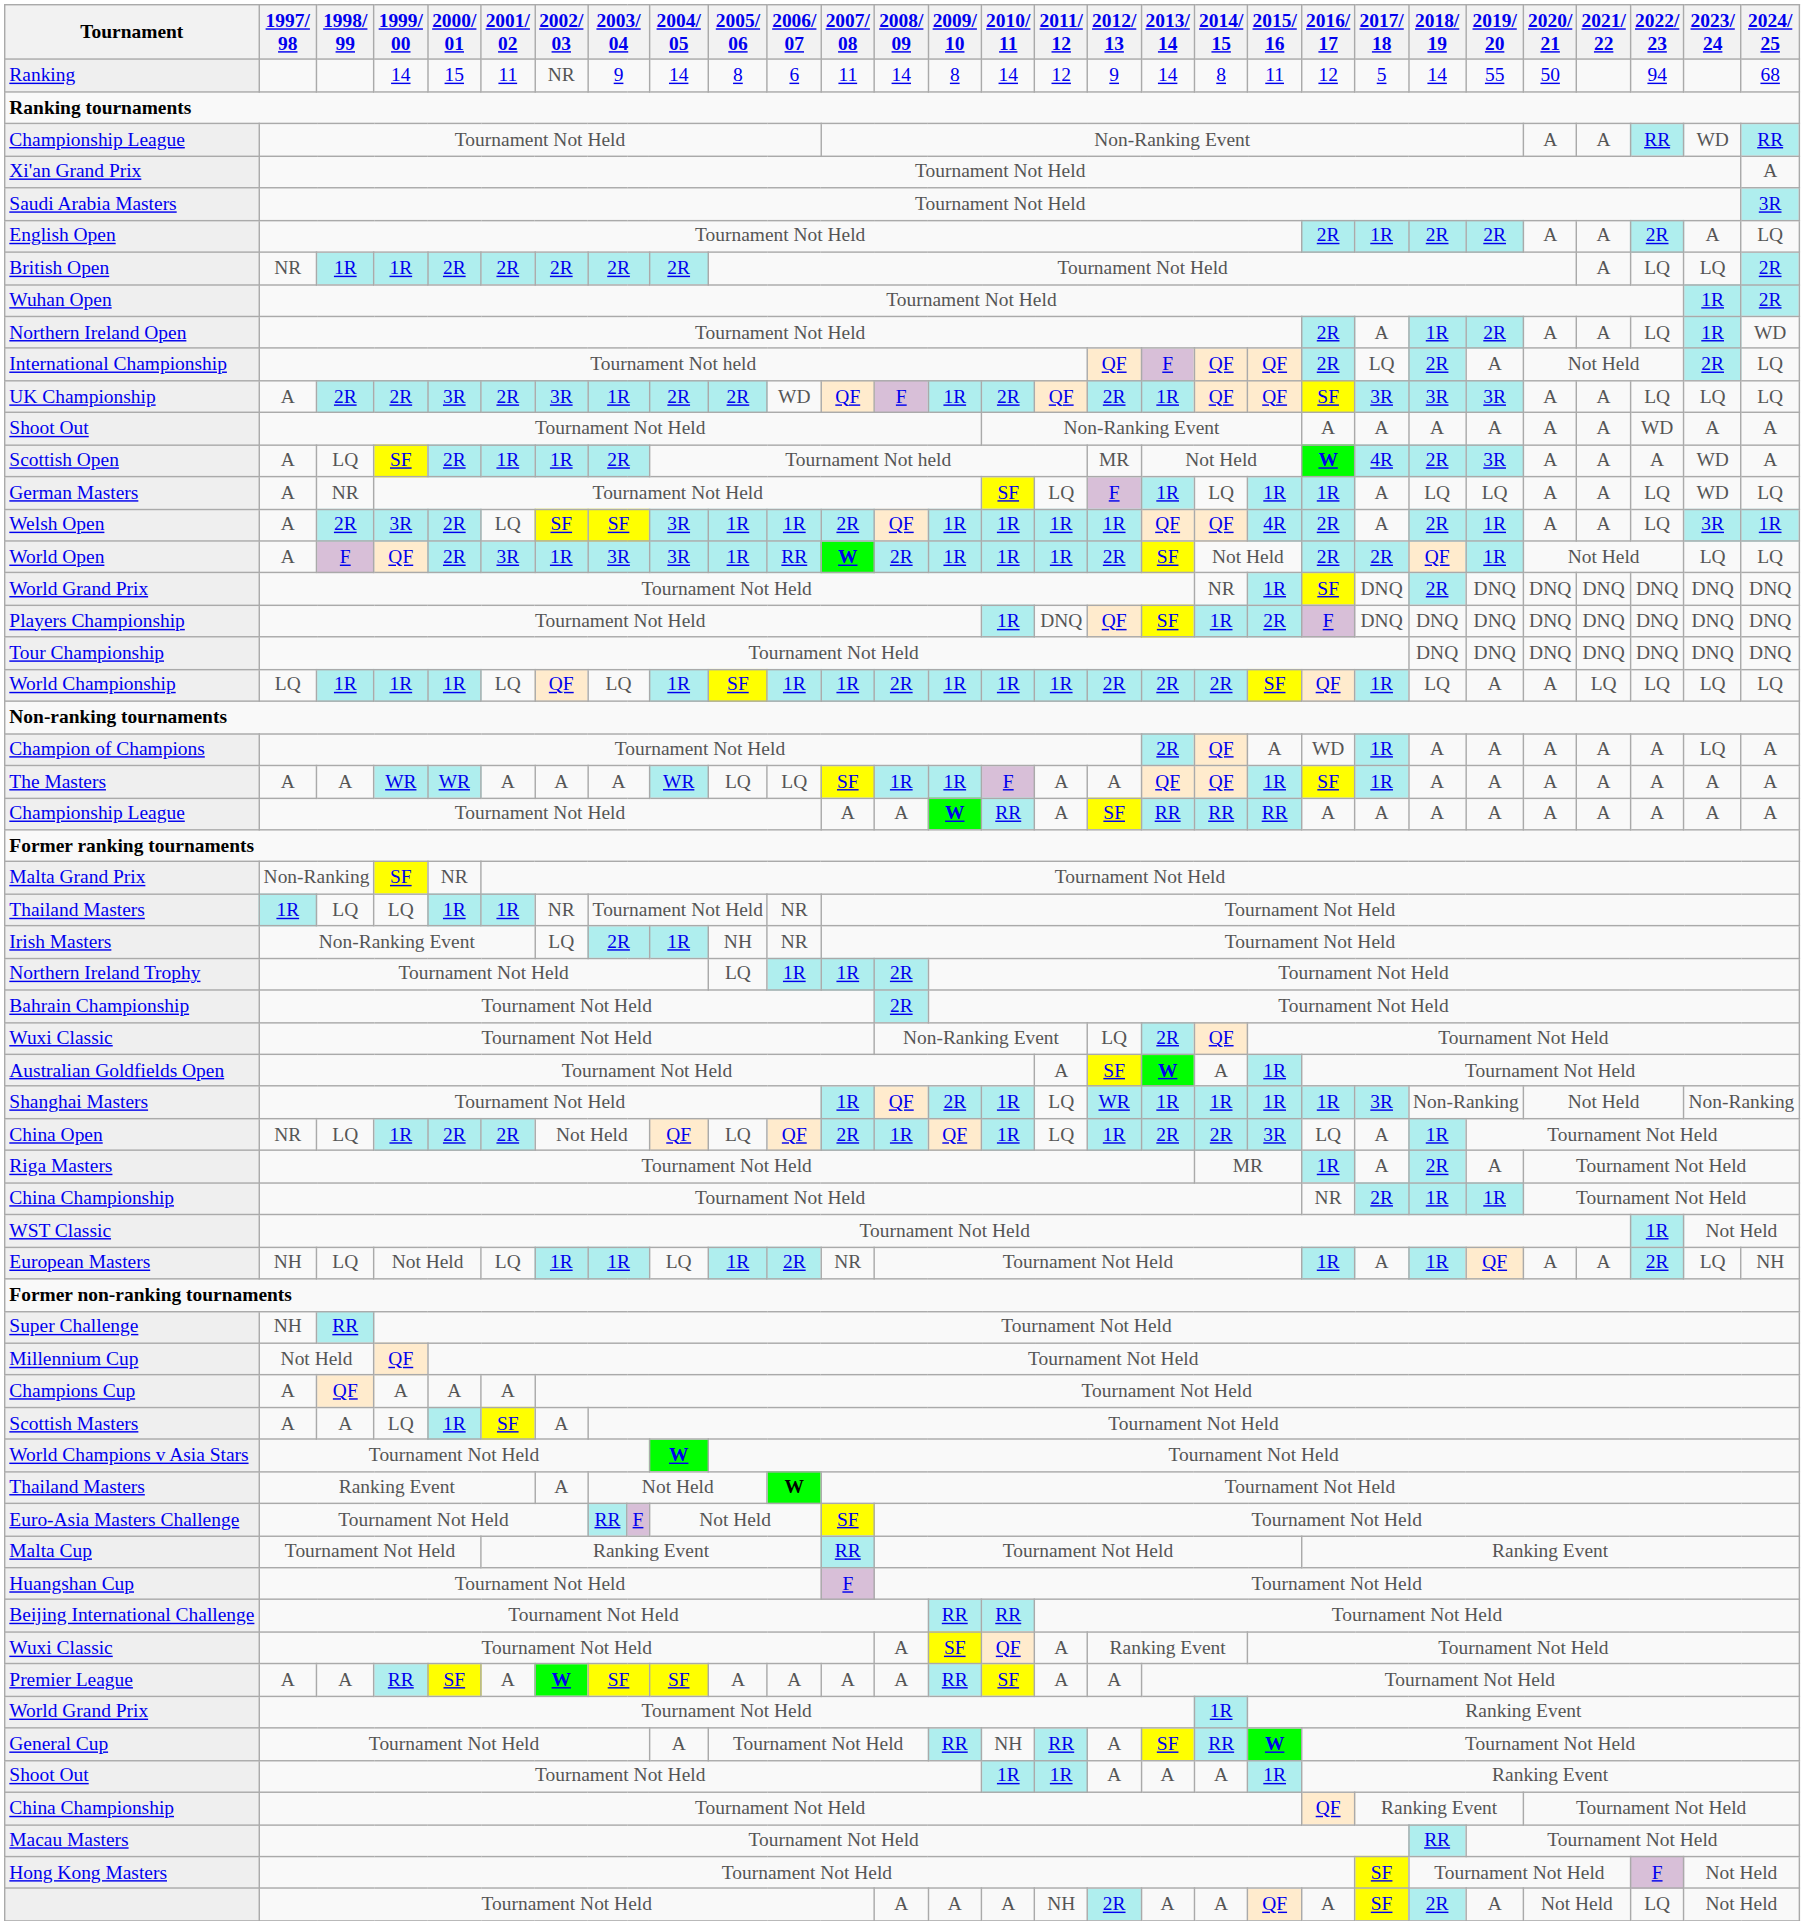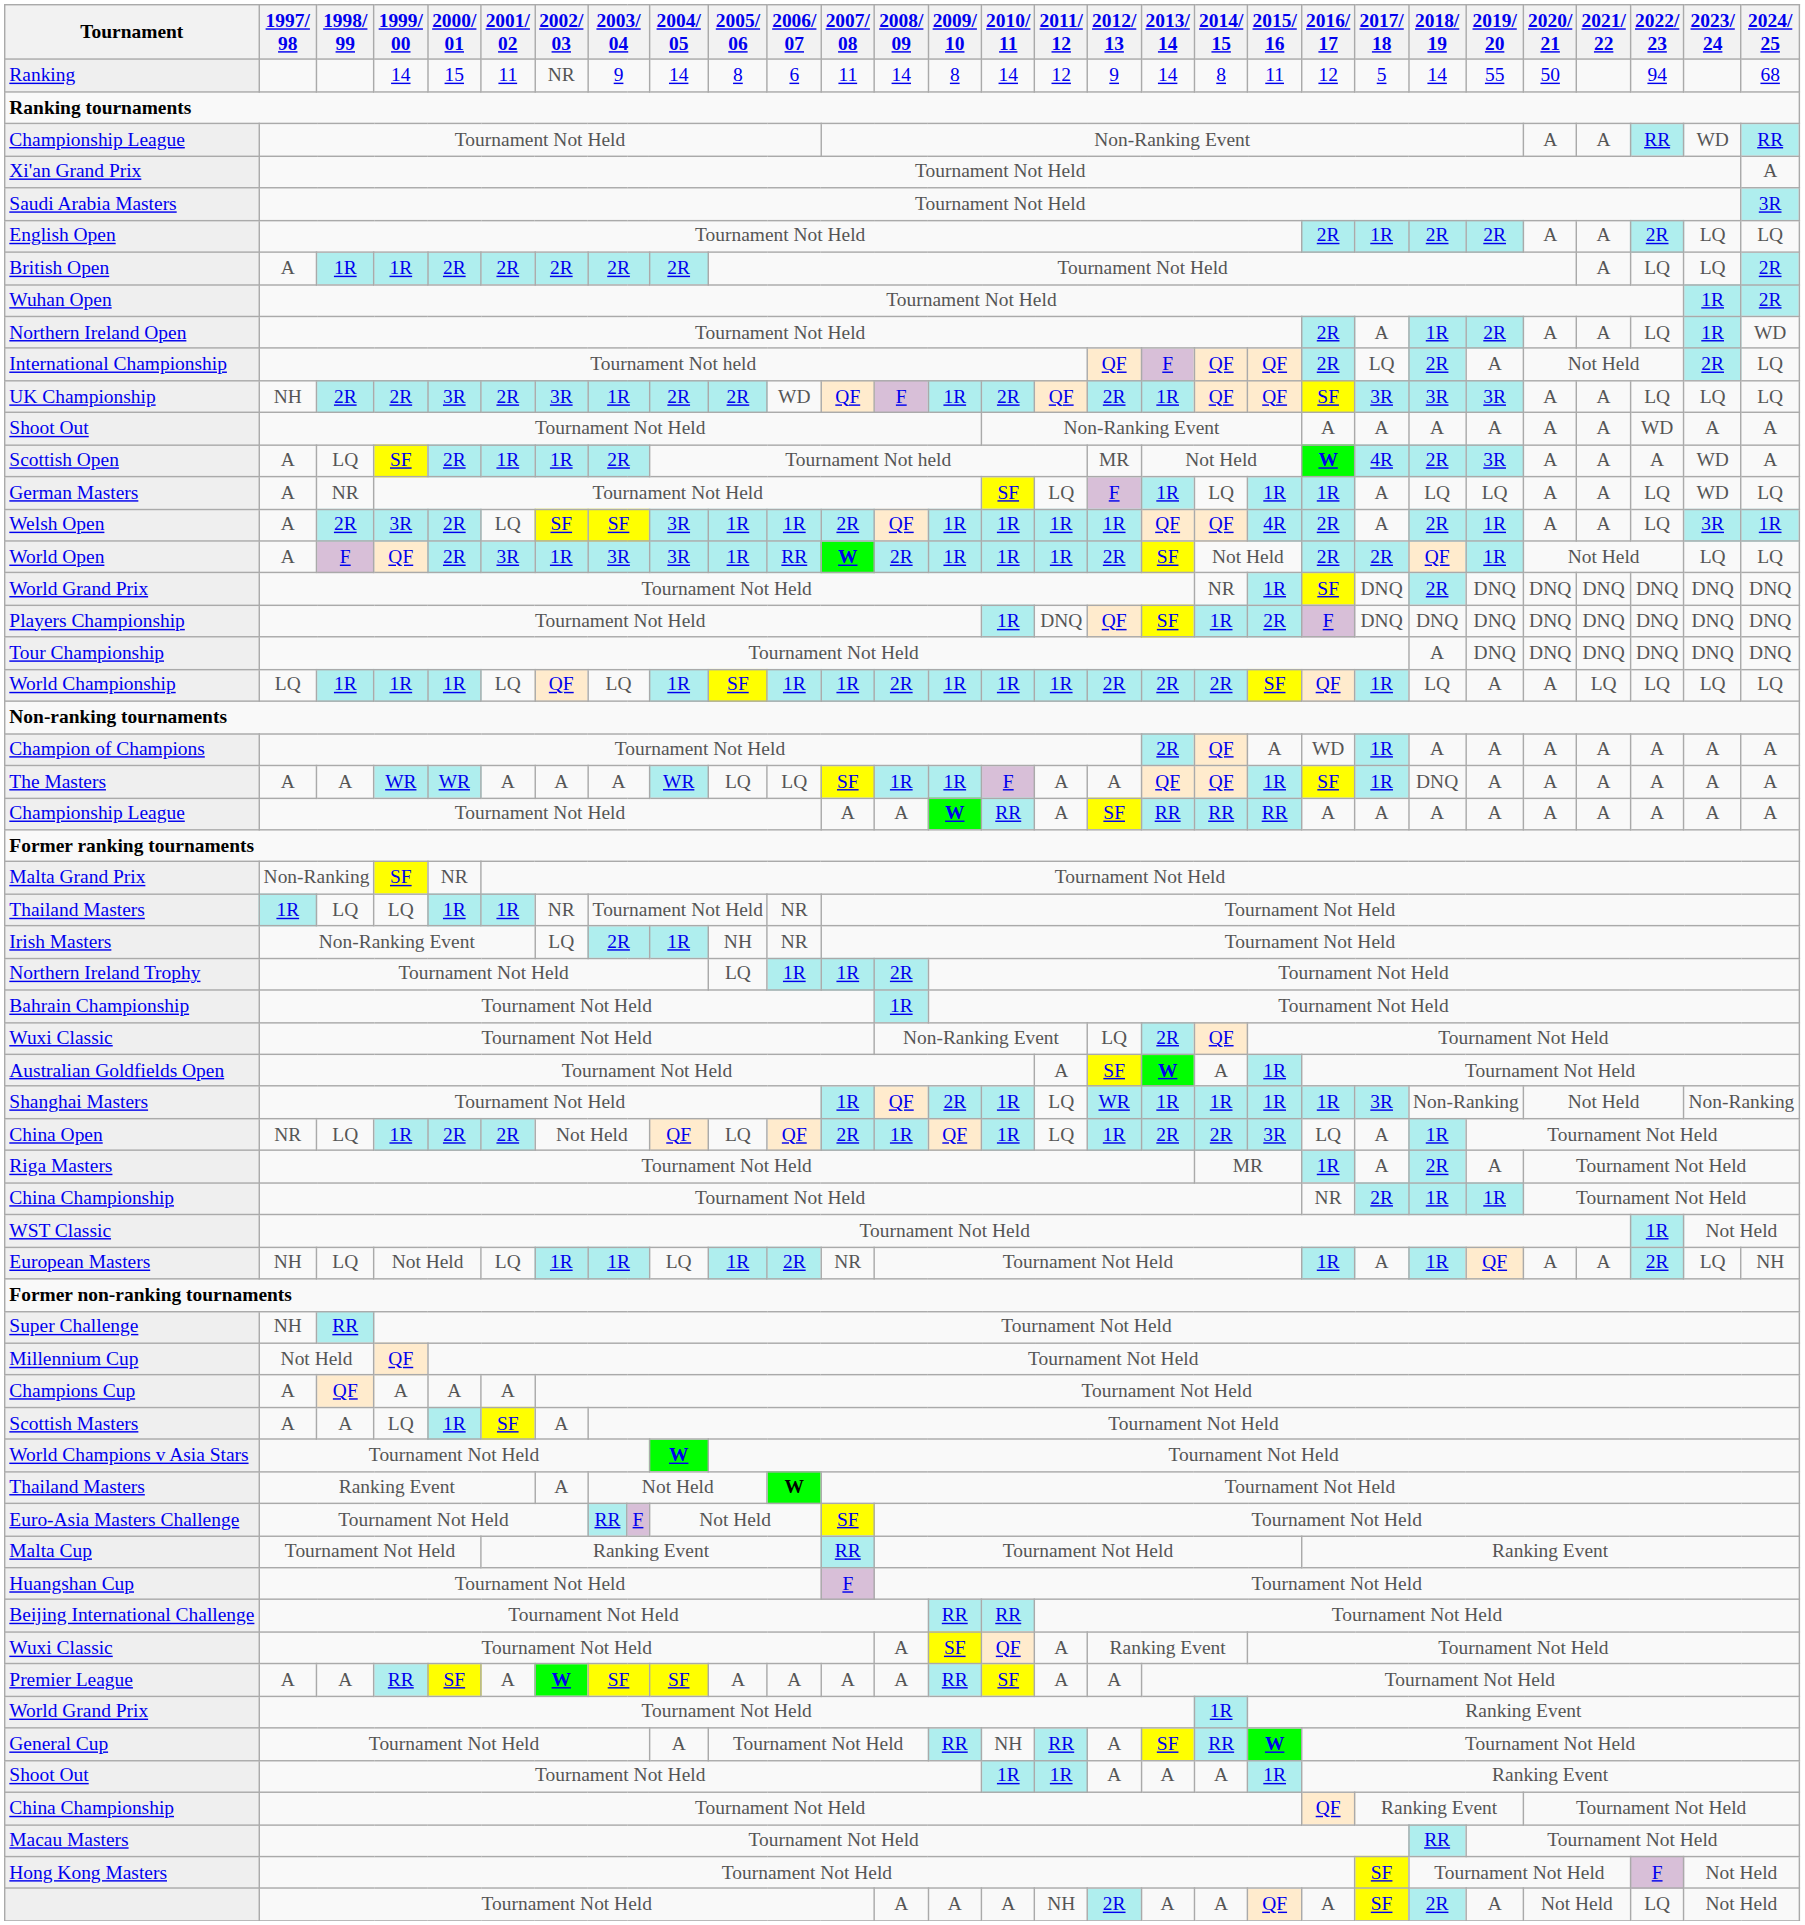English Open | 2023/ 24: A -> LQ
British Open | 1997/ 98: NR -> A
UK Championship | 1997/ 98: A -> NH
Tour Championship | 2018/ 19: DNQ -> A
Champion of Champions | 2023/ 24: LQ -> A
The Masters | 2018/ 19: A -> DNQ
Bahrain Championship | 2008/ 09: 2R -> 1R
